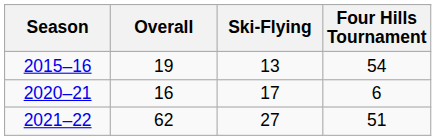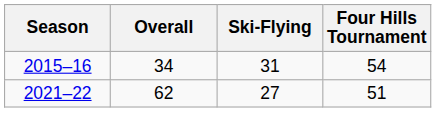2015–16 | Overall: 19 -> 34
2015–16 | Ski-Flying: 13 -> 31
- row: 2020–21 | 16 | 17 | 6
